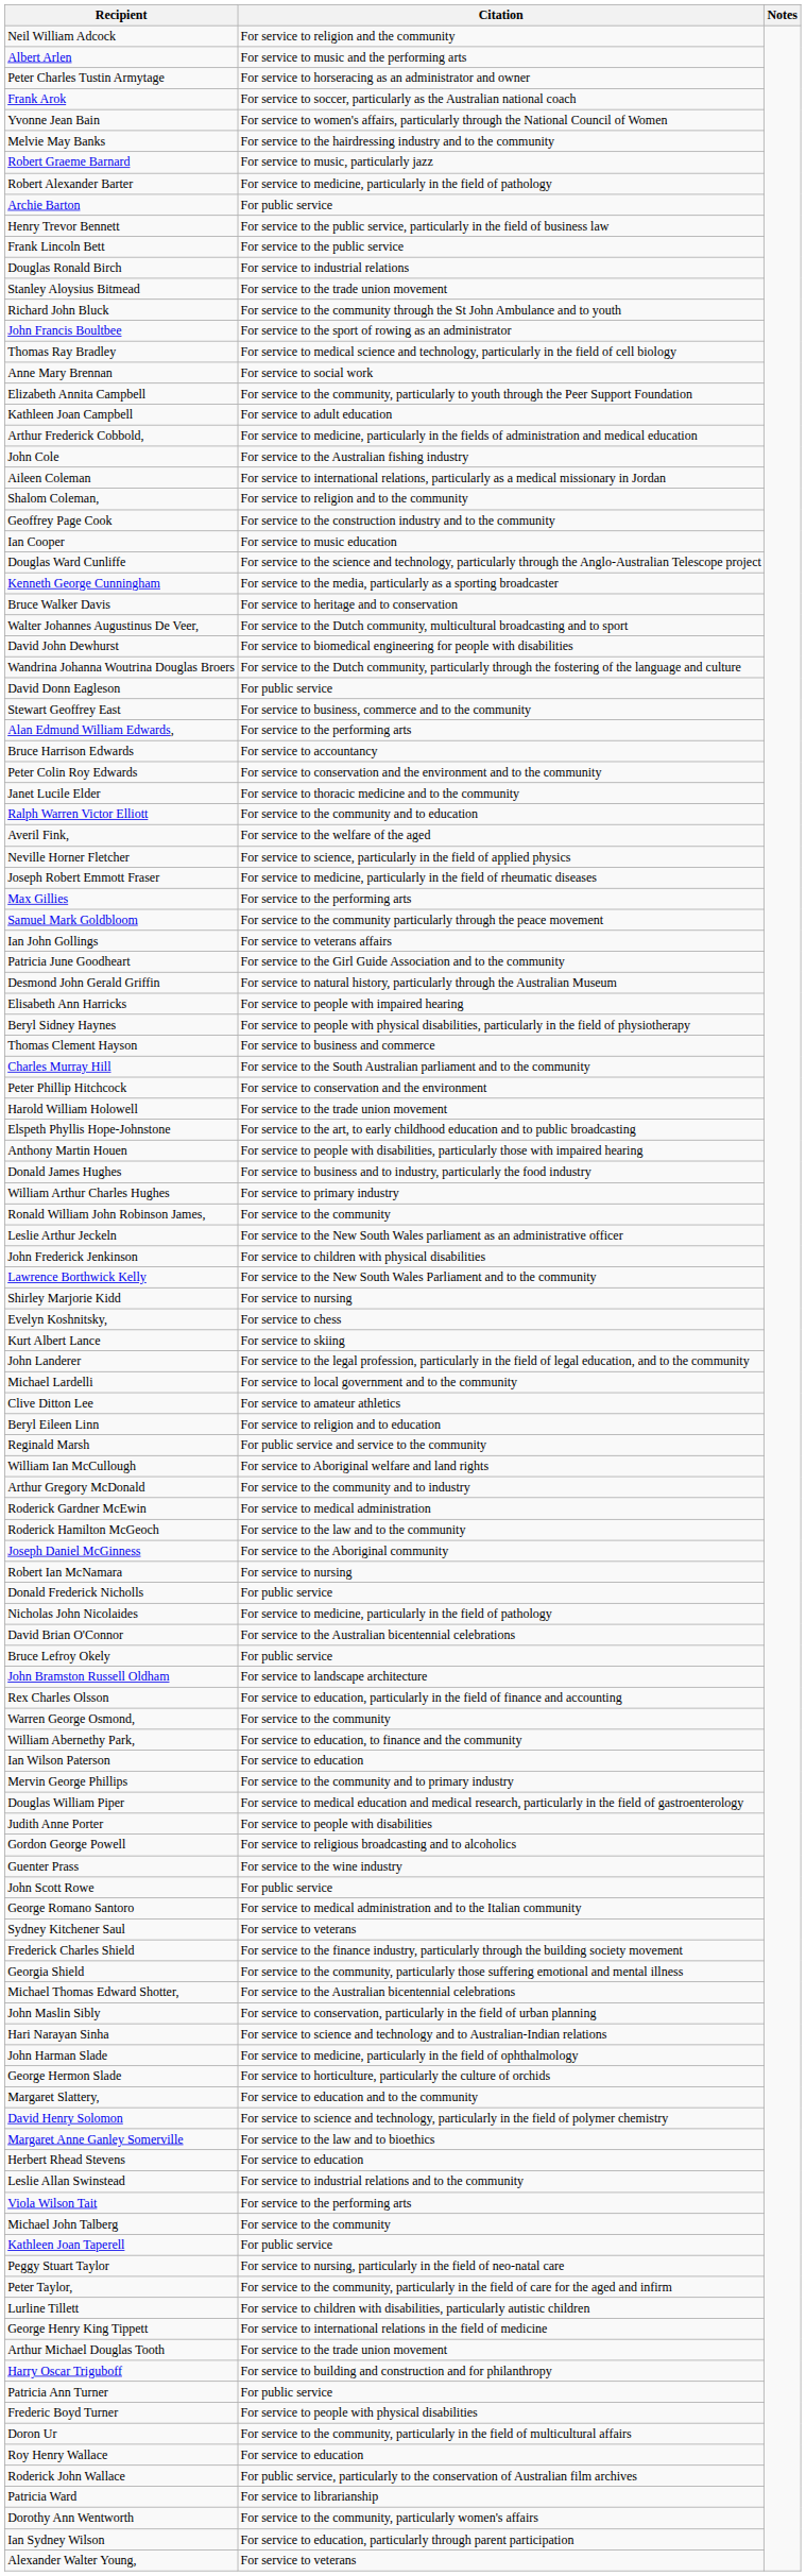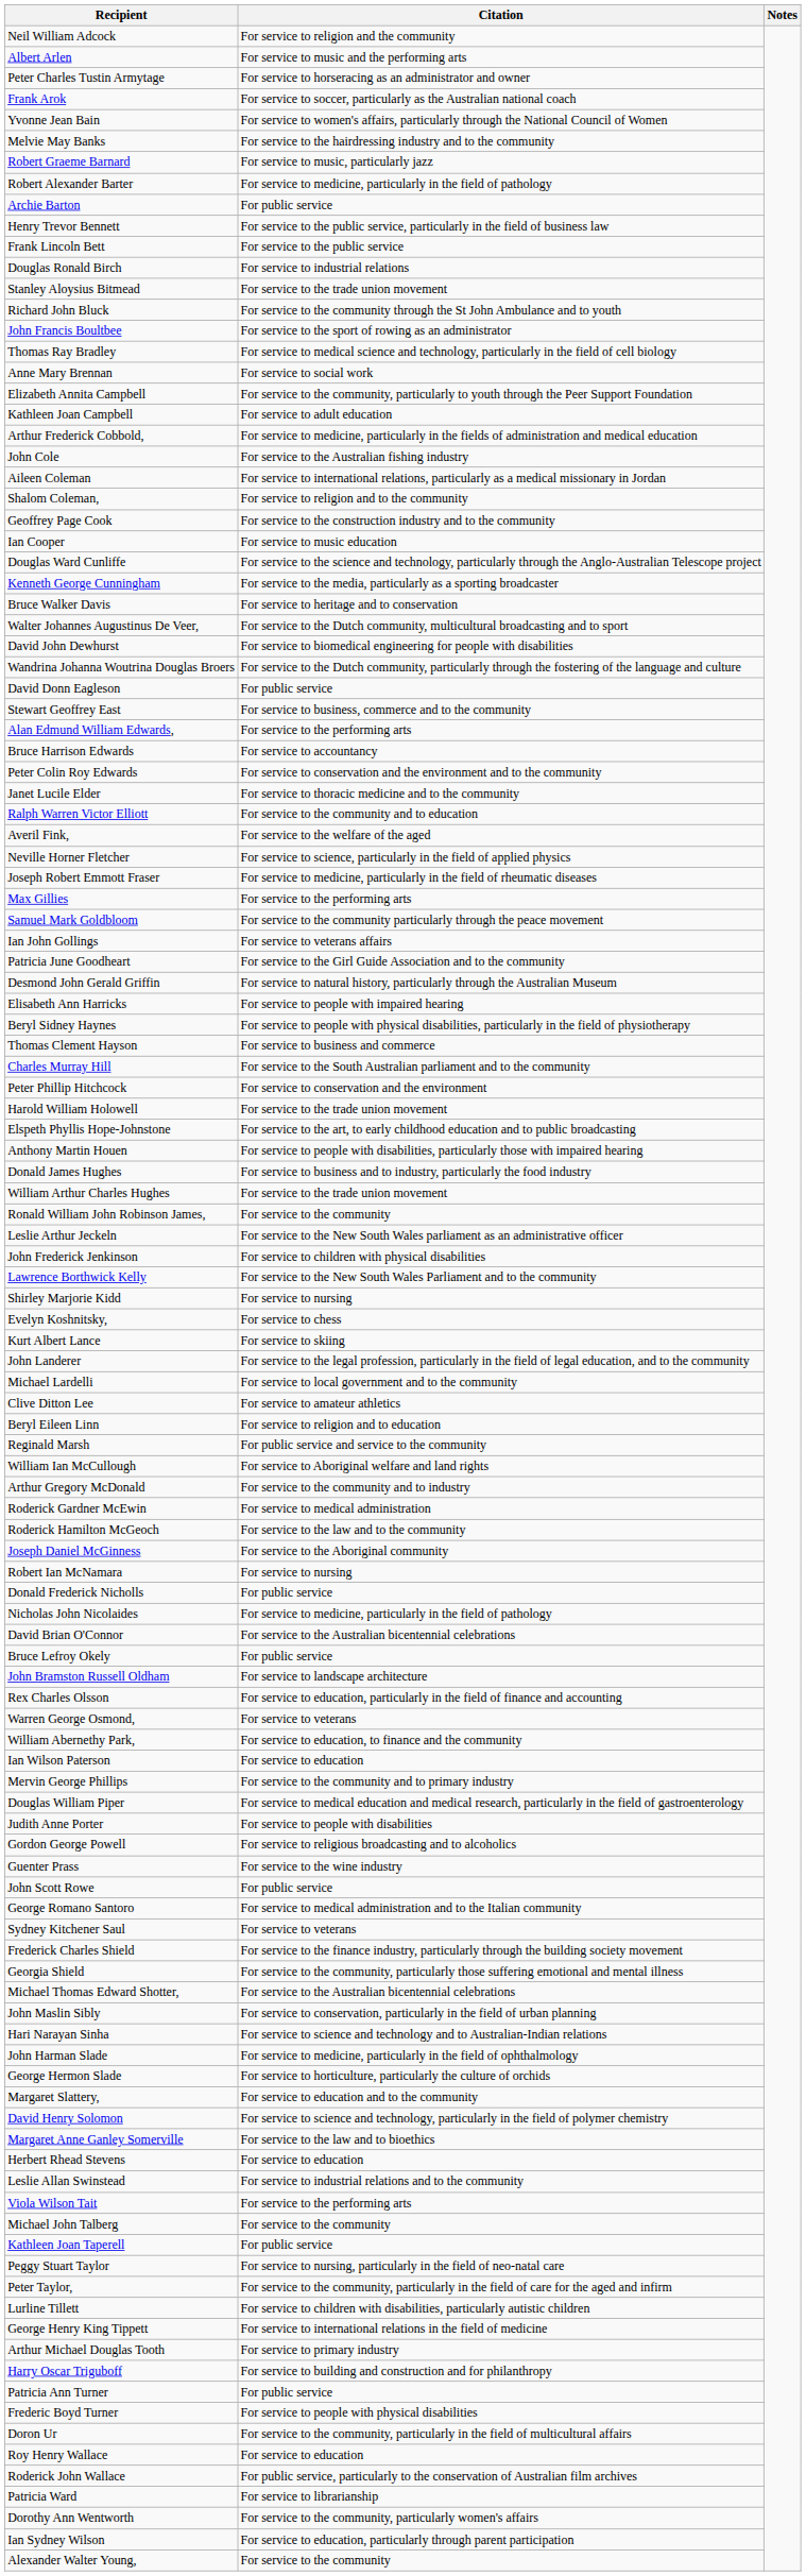William Arthur Charles Hughes | Citation: For service to primary industry -> For service to the trade union movement
Warren George Osmond, | Citation: For service to the community -> For service to veterans
Arthur Michael Douglas Tooth | Citation: For service to the trade union movement -> For service to primary industry
Alexander Walter Young, | Citation: For service to veterans -> For service to the community
